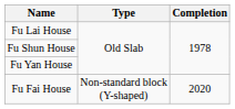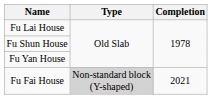Fu Fai House | Type: no background -> lightgrey background
Fu Fai House | Completion: 2020 -> 2021
